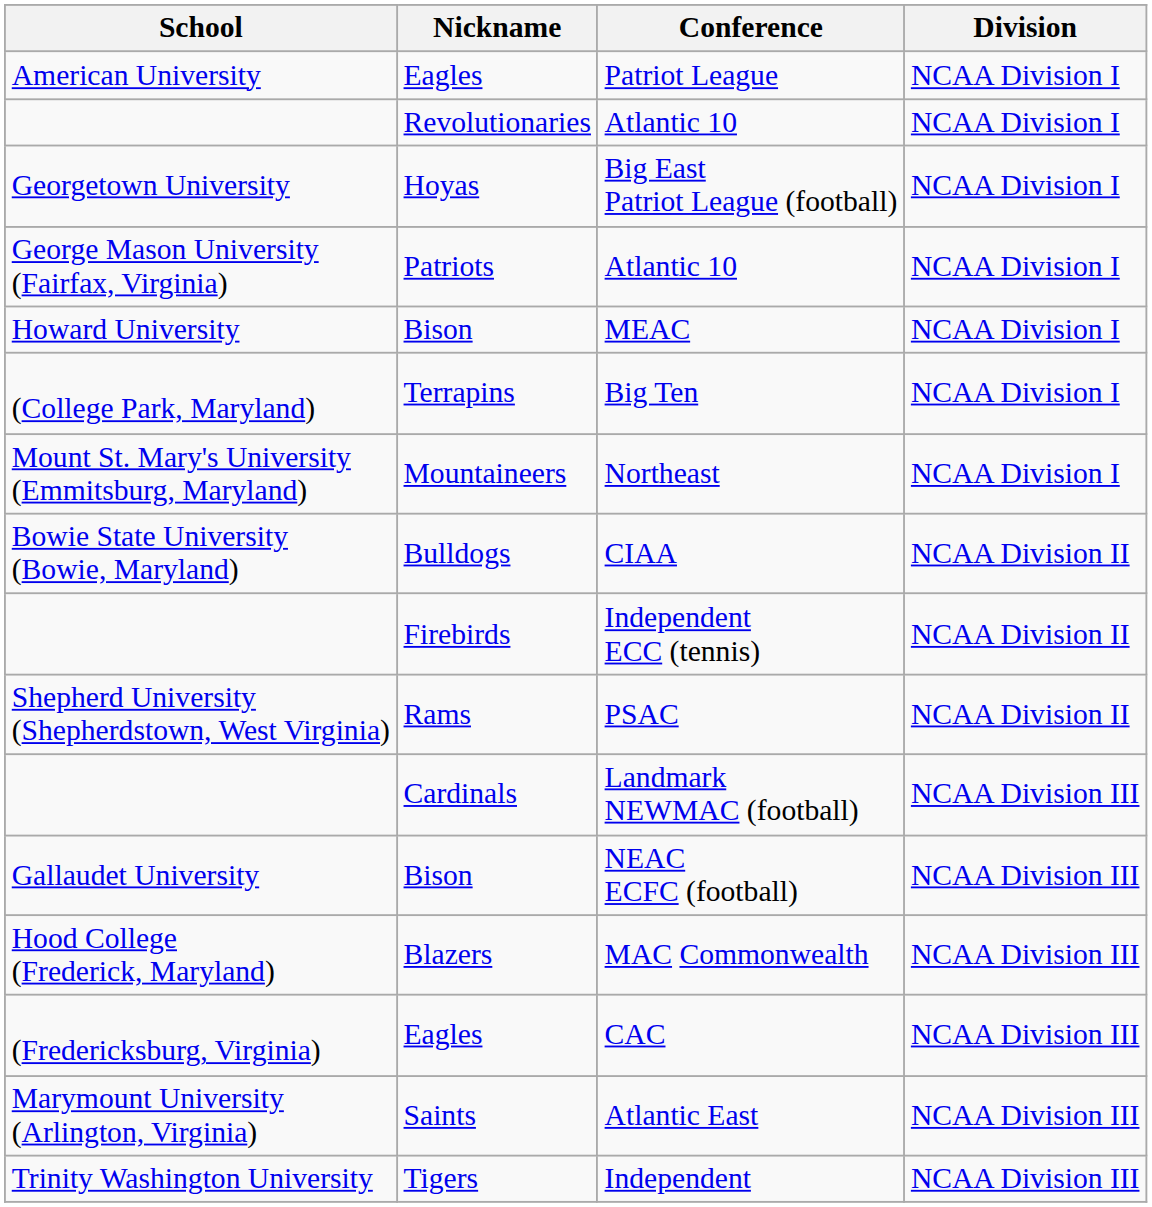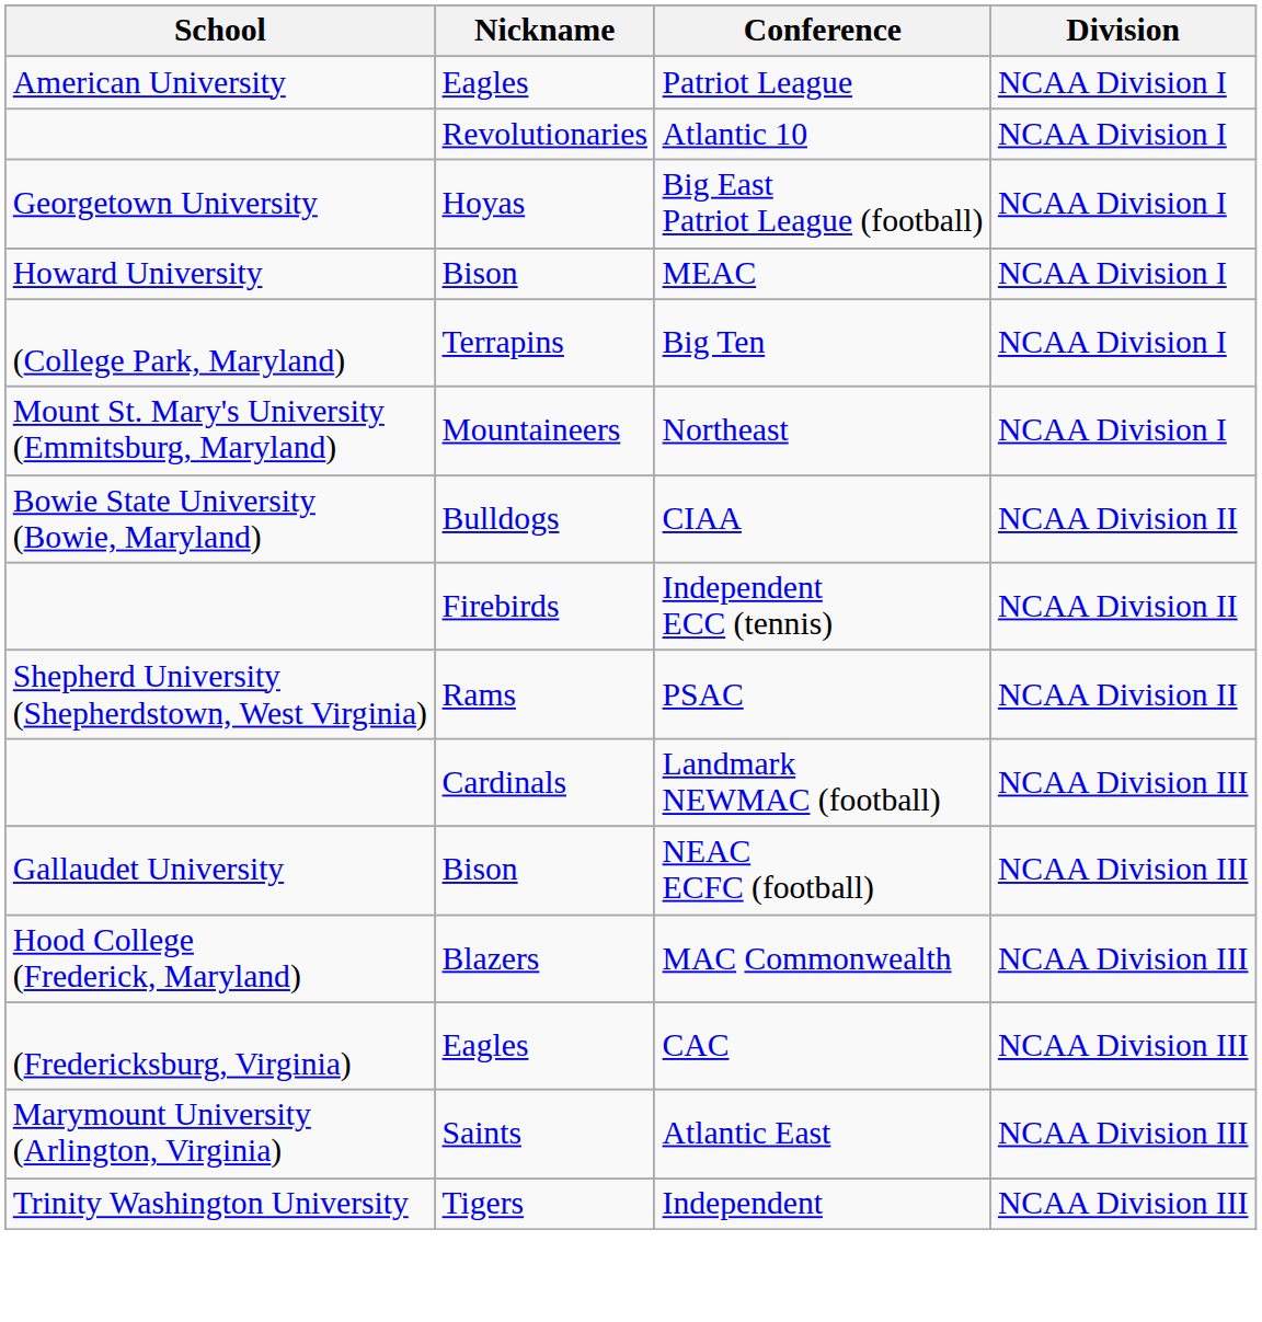- row: George Mason University (Fairfax, Virginia) | Patriots | Atlantic 10 | NCAA Division I
